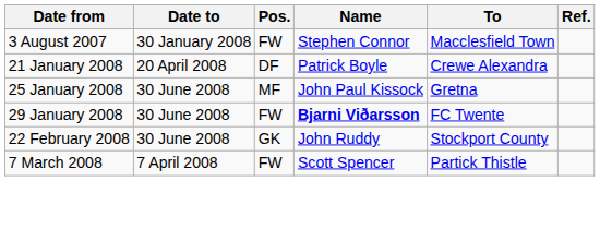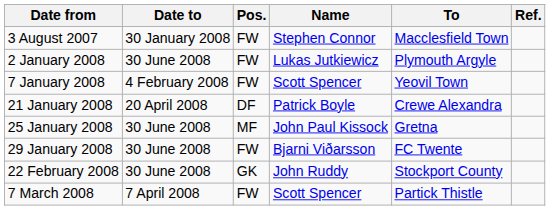+ row: 2 January 2008 | 30 June 2008 | FW | Lukas Jutkiewicz | Plymouth Argyle
+ row: 7 January 2008 | 4 February 2008 | FW | Scott Spencer | Yeovil Town
29 January 2008 | Name: bold -> normal
